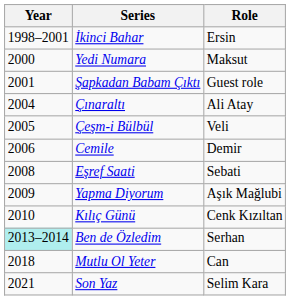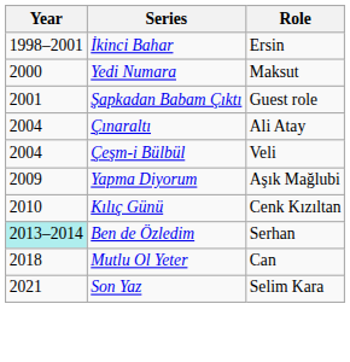Çeşm-i Bülbül | Year: 2005 -> 2004
- row: 2006 | Cemile | Demir
- row: 2008 | Eşref Saati | Sebati
